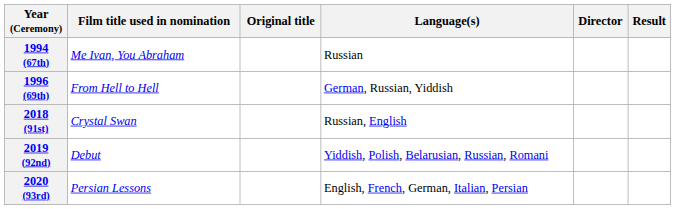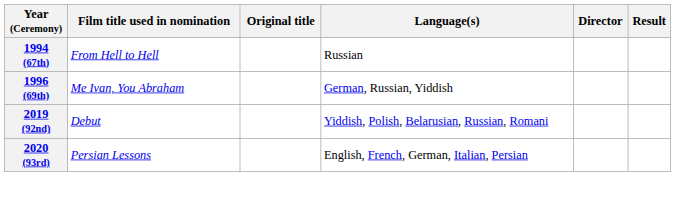1994 (67th) | Film title used in nomination: Me Ivan, You Abraham -> From Hell to Hell
1996 (69th) | Film title used in nomination: From Hell to Hell -> Me Ivan, You Abraham
- row: 2018 (91st) | Crystal Swan | Russian, English
